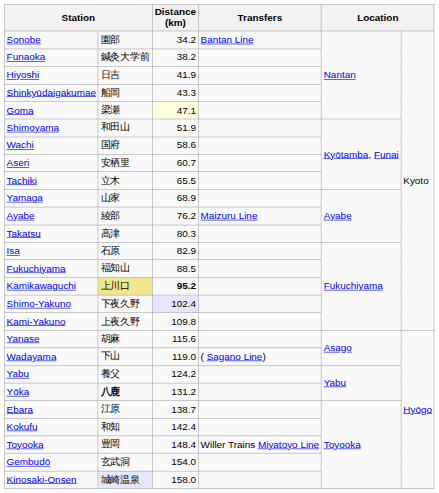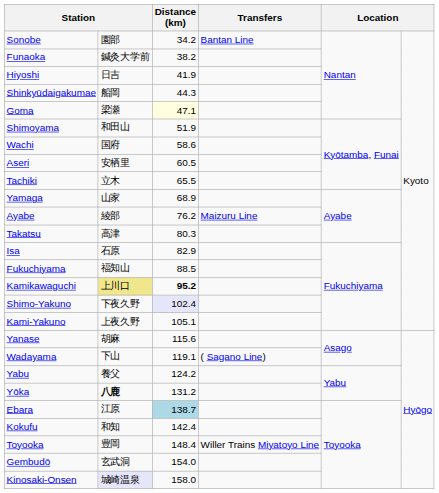Shinkyūdaigakumae | Distance (km): 43.3 -> 44.3
Aseri | Distance (km): 60.7 -> 60.5
Kami-Yakuno | Distance (km): 109.8 -> 105.1
Wadayama | Distance (km): 119.0 -> 119.1
Ebara | Distance (km): no background -> lightblue background
